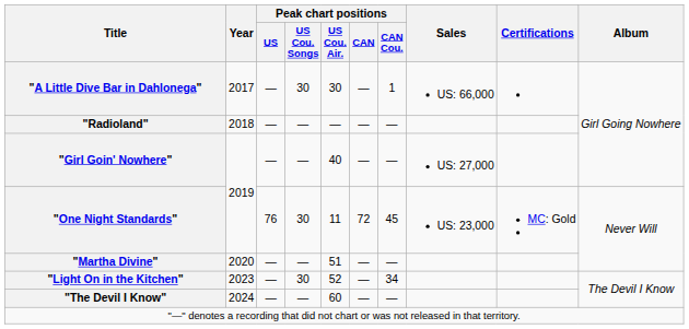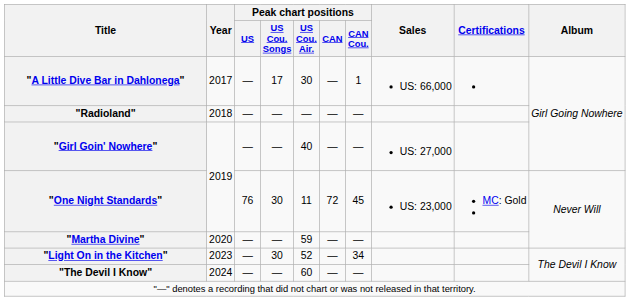"A Little Dive Bar in Dahlonega" | Peak chart positions / US Cou. Songs: 30 -> 17
"Martha Divine" | Peak chart positions / US Cou. Air.: 51 -> 59
